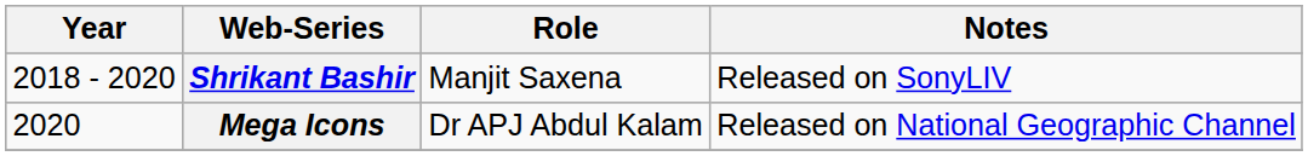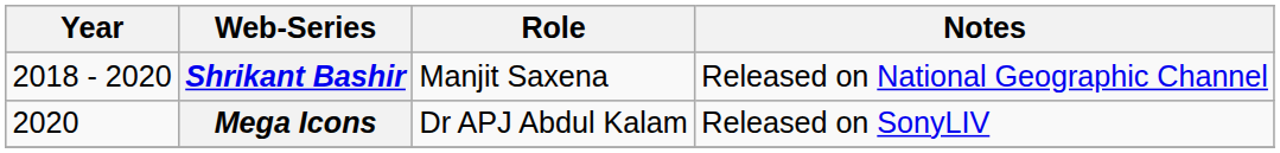Shrikant Bashir | Notes: Released on SonyLIV -> Released on National Geographic Channel
Mega Icons | Notes: Released on National Geographic Channel -> Released on SonyLIV
